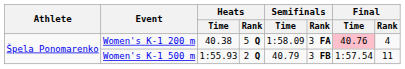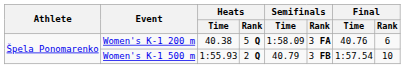Women's K-1 200 m | Final / Time: pink background -> no background
Women's K-1 200 m | Final / Rank: 4 -> 6
Women's K-1 500 m | Final / Rank: 11 -> 10
